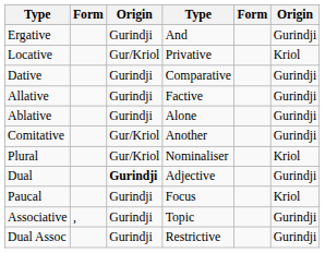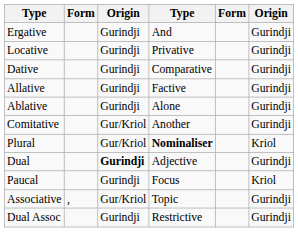Locative | column 3: Gur/Kriol -> Gurindji
Locative | column 6: Kriol -> Gurindji
Plural | column 4: normal -> bold
Associative | column 3: Gurindji -> Gur/Kriol
